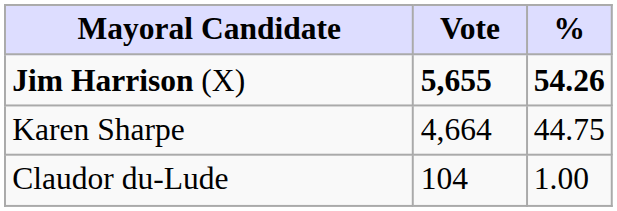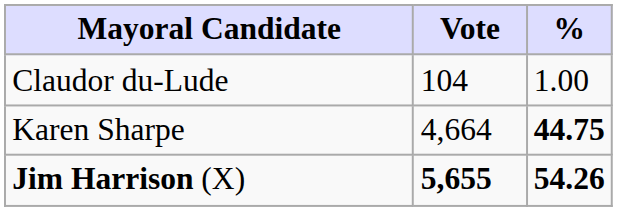rows swapped: Jim Harrison (X) <-> Claudor du-Lude
Karen Sharpe | %: normal -> bold
